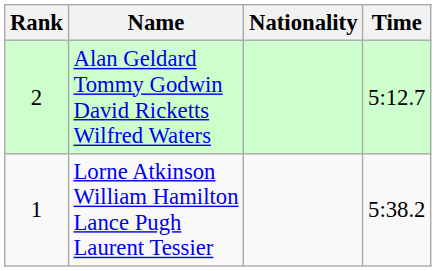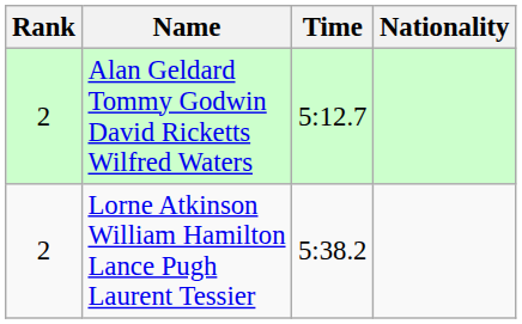columns swapped: Nationality <-> Time
Lorne Atkinson William Hamilton Lance Pugh Laurent Tessier | Rank: 1 -> 2
